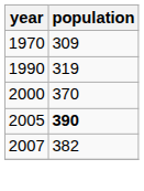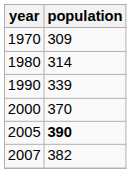+ row: 1980 | 314
1990 | population: 319 -> 339
